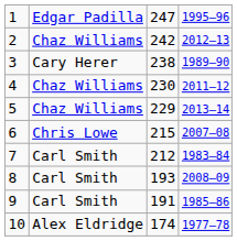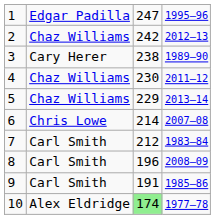6 | column 3: 215 -> 214
8 | column 3: 193 -> 196
10 | column 3: no background -> lightgreen background
